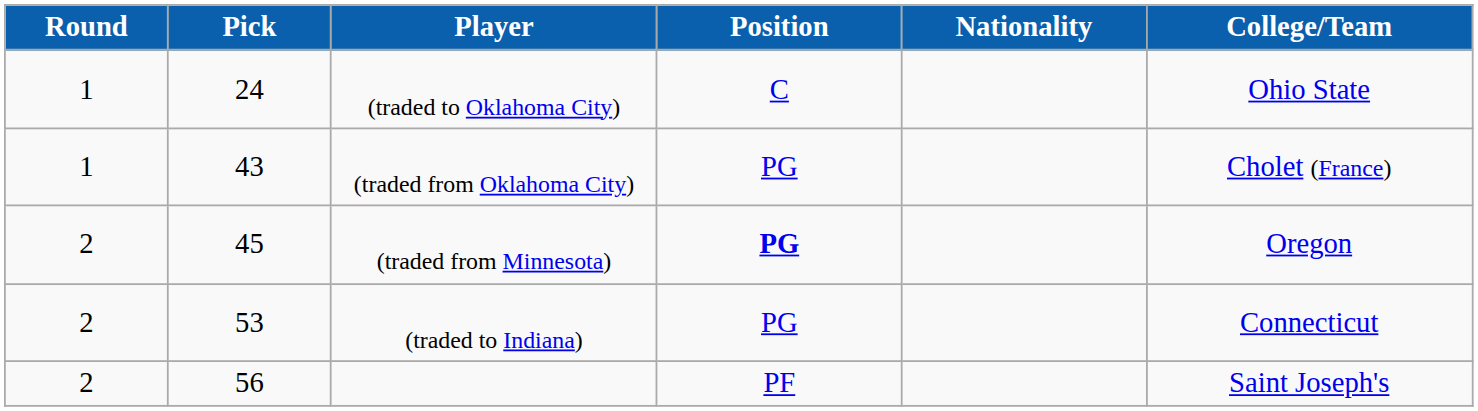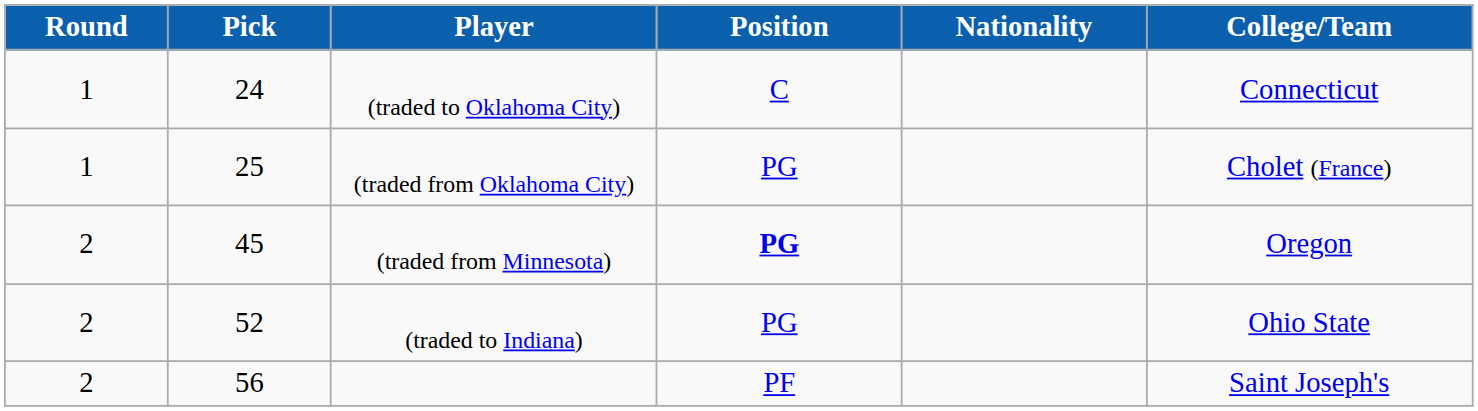(traded to Oklahoma City) | College/Team: Ohio State -> Connecticut
(traded from Oklahoma City) | Pick: 43 -> 25
(traded to Indiana) | Pick: 53 -> 52
(traded to Indiana) | College/Team: Connecticut -> Ohio State
